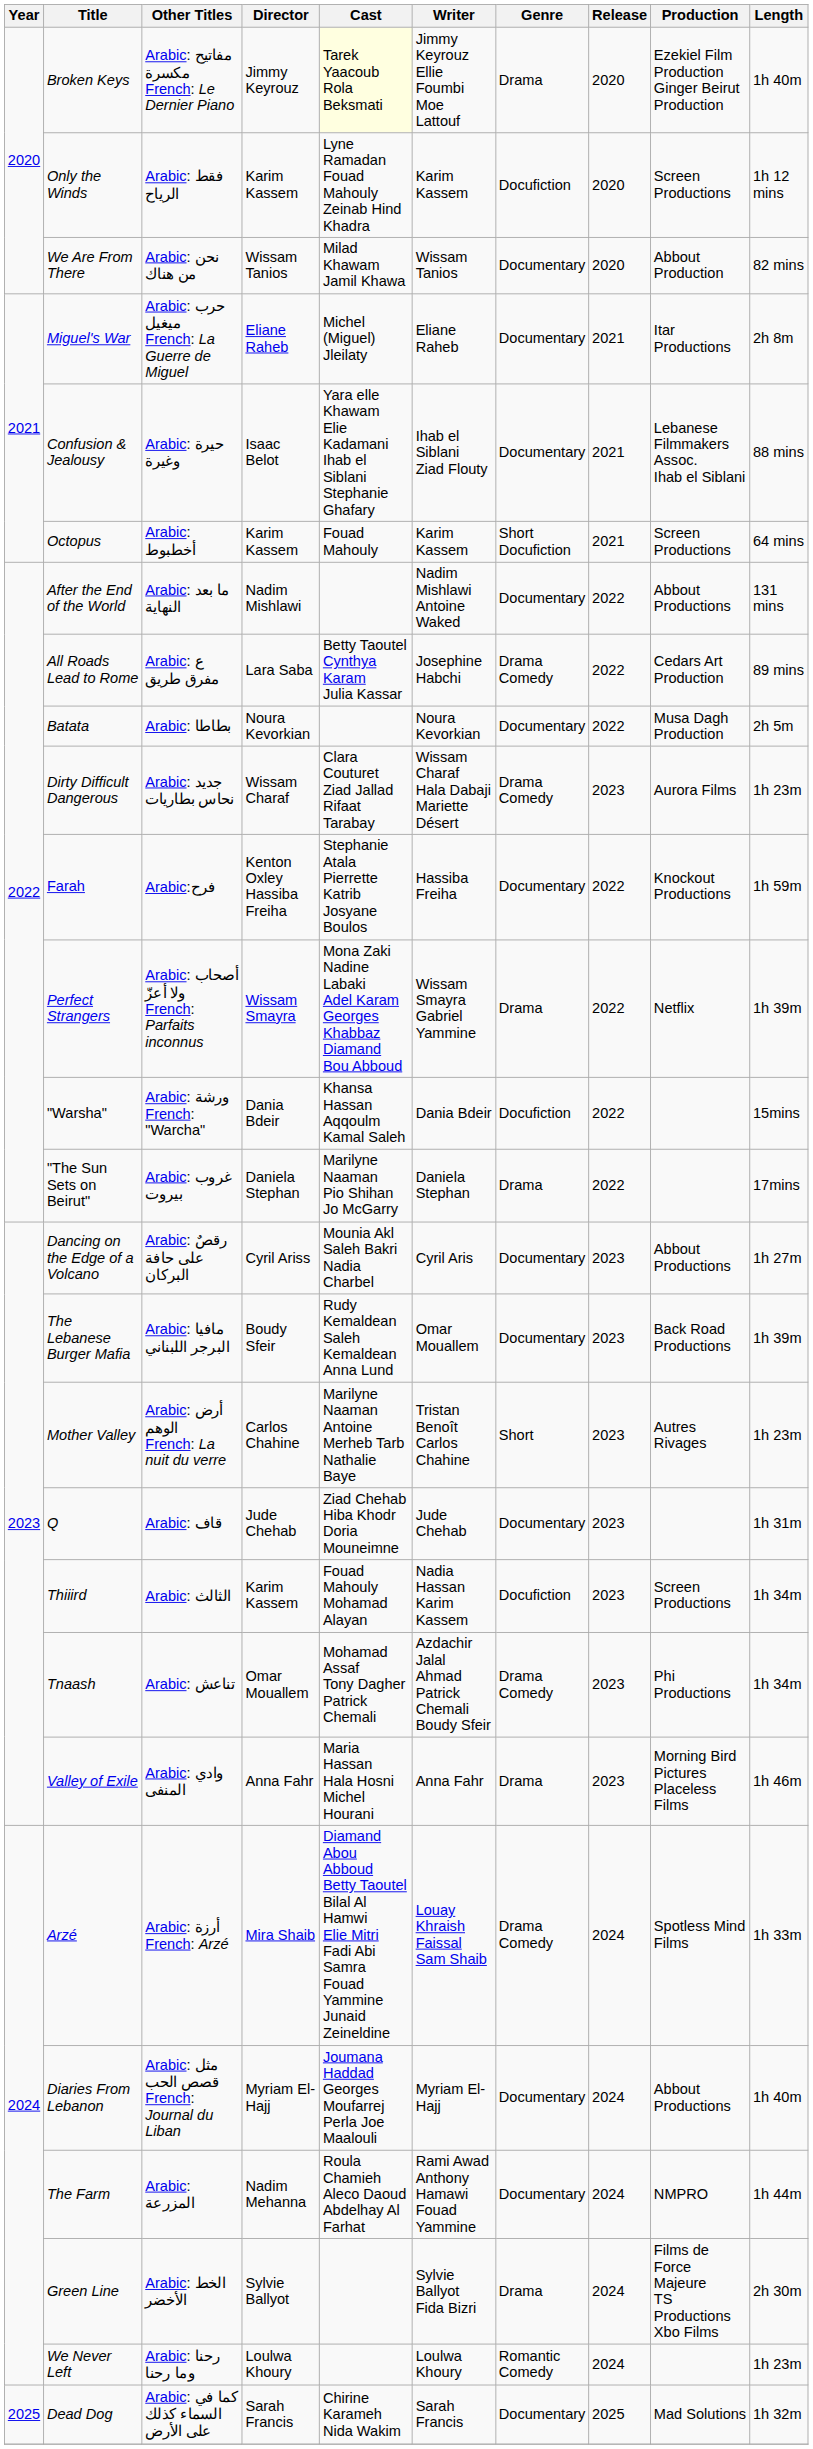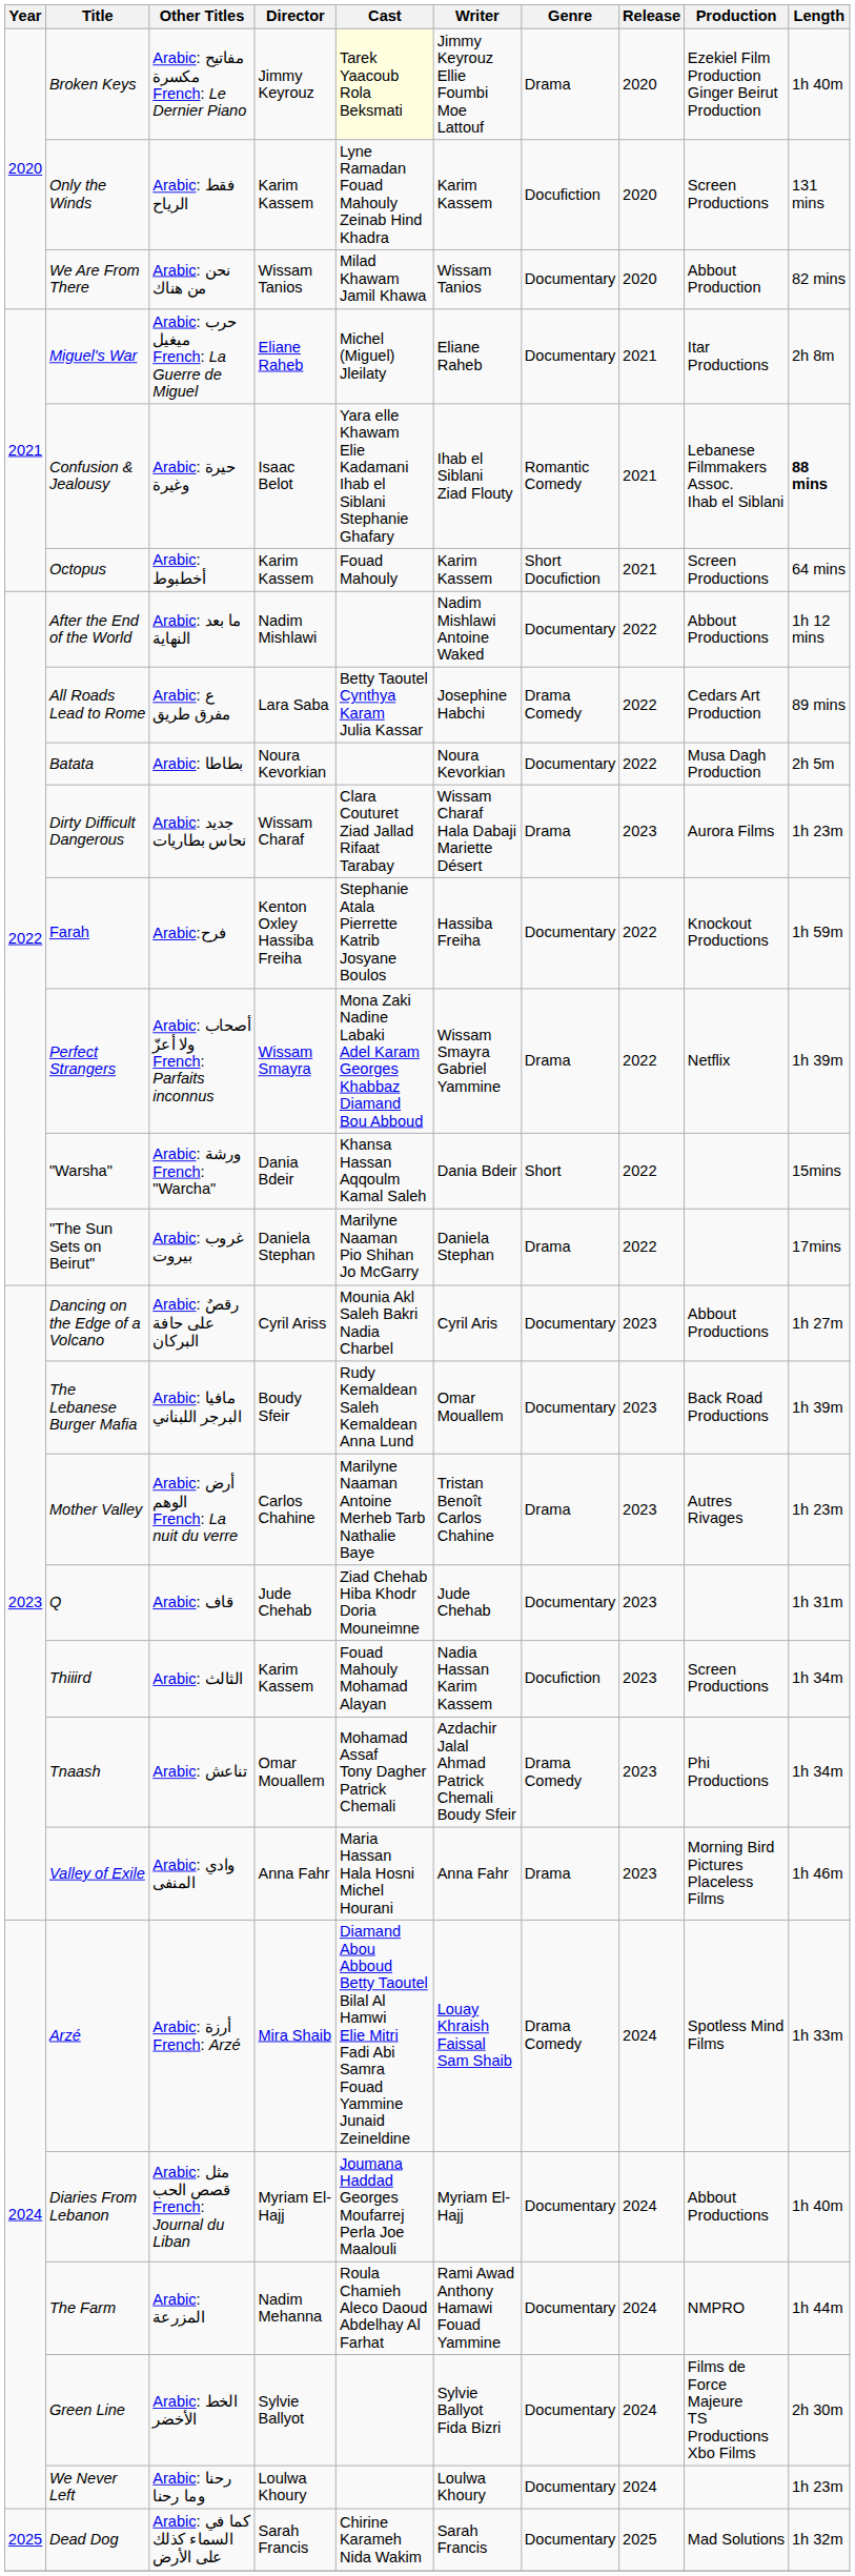Only the Winds | Length: 1h 12 mins -> 131 mins
Confusion & Jealousy | Genre: Documentary -> Romantic Comedy
Confusion & Jealousy | Length: normal -> bold
After the End of the World | Length: 131 mins -> 1h 12 mins
Dirty Difficult Dangerous | Genre: Drama Comedy -> Drama
"Warsha" | Genre: Docufiction -> Short
Mother Valley | Genre: Short -> Drama
Green Line | Genre: Drama -> Documentary
We Never Left | Genre: Romantic Comedy -> Documentary
